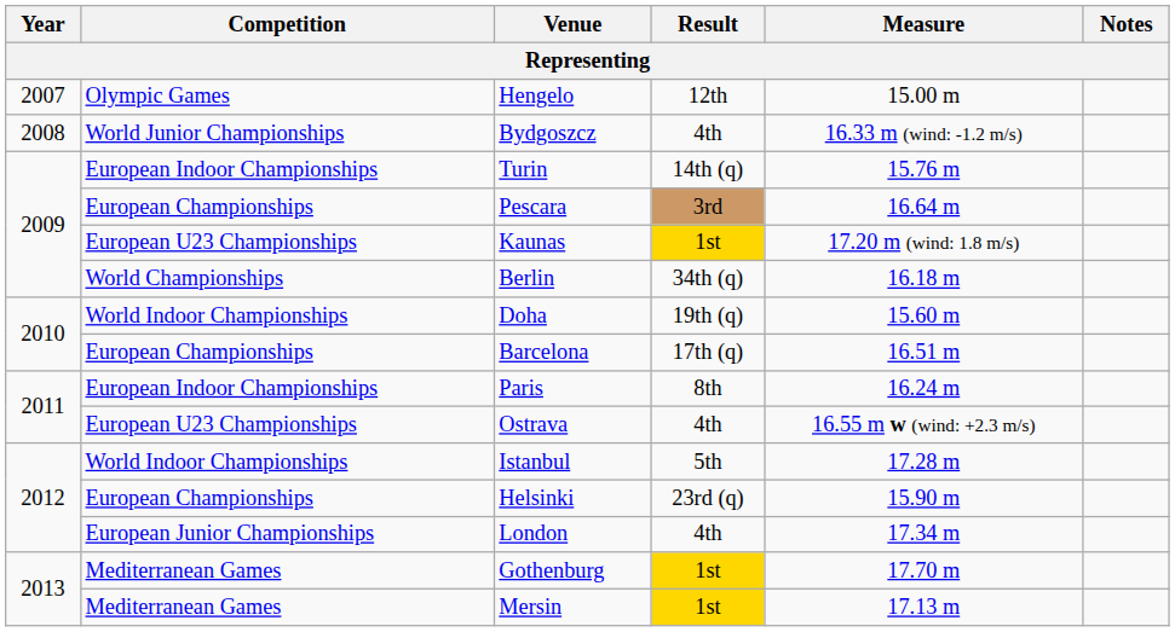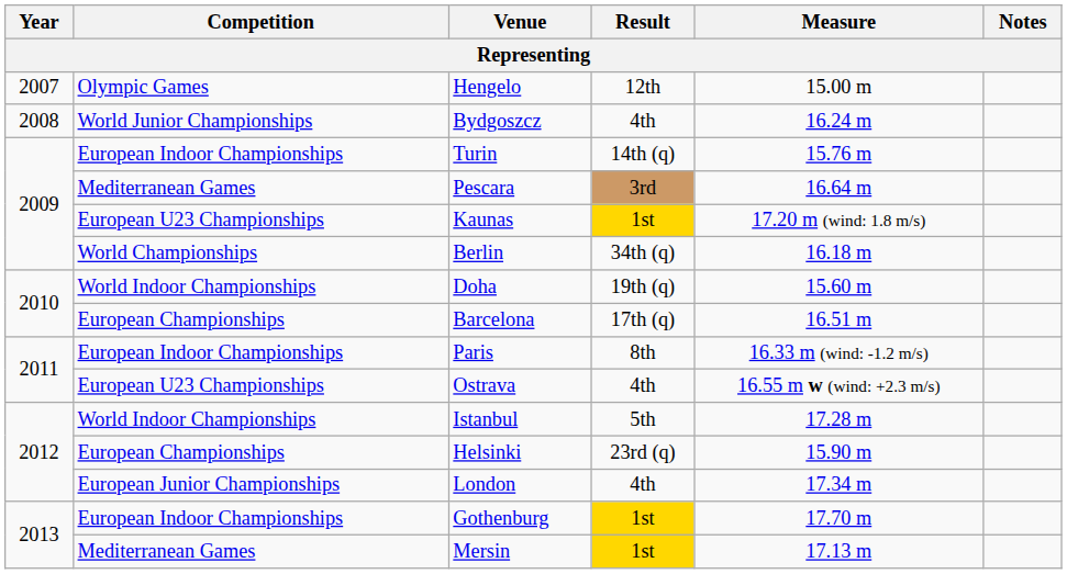Bydgoszcz | Measure: 16.33 m (wind: -1.2 m/s) -> 16.24 m
Pescara | Competition: European Championships -> Mediterranean Games
Paris | Measure: 16.24 m -> 16.33 m (wind: -1.2 m/s)
Gothenburg | Competition: Mediterranean Games -> European Indoor Championships
